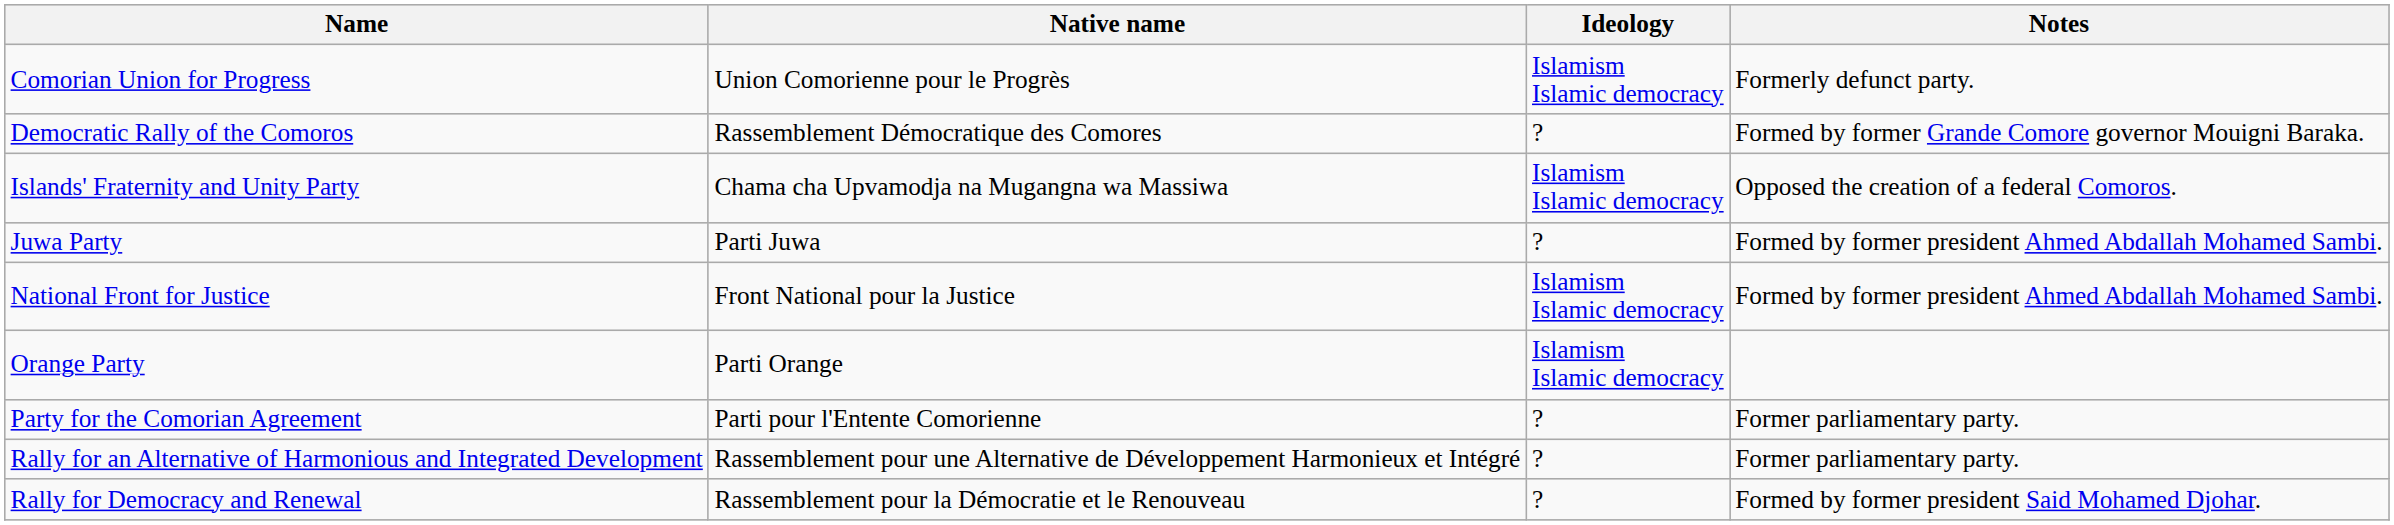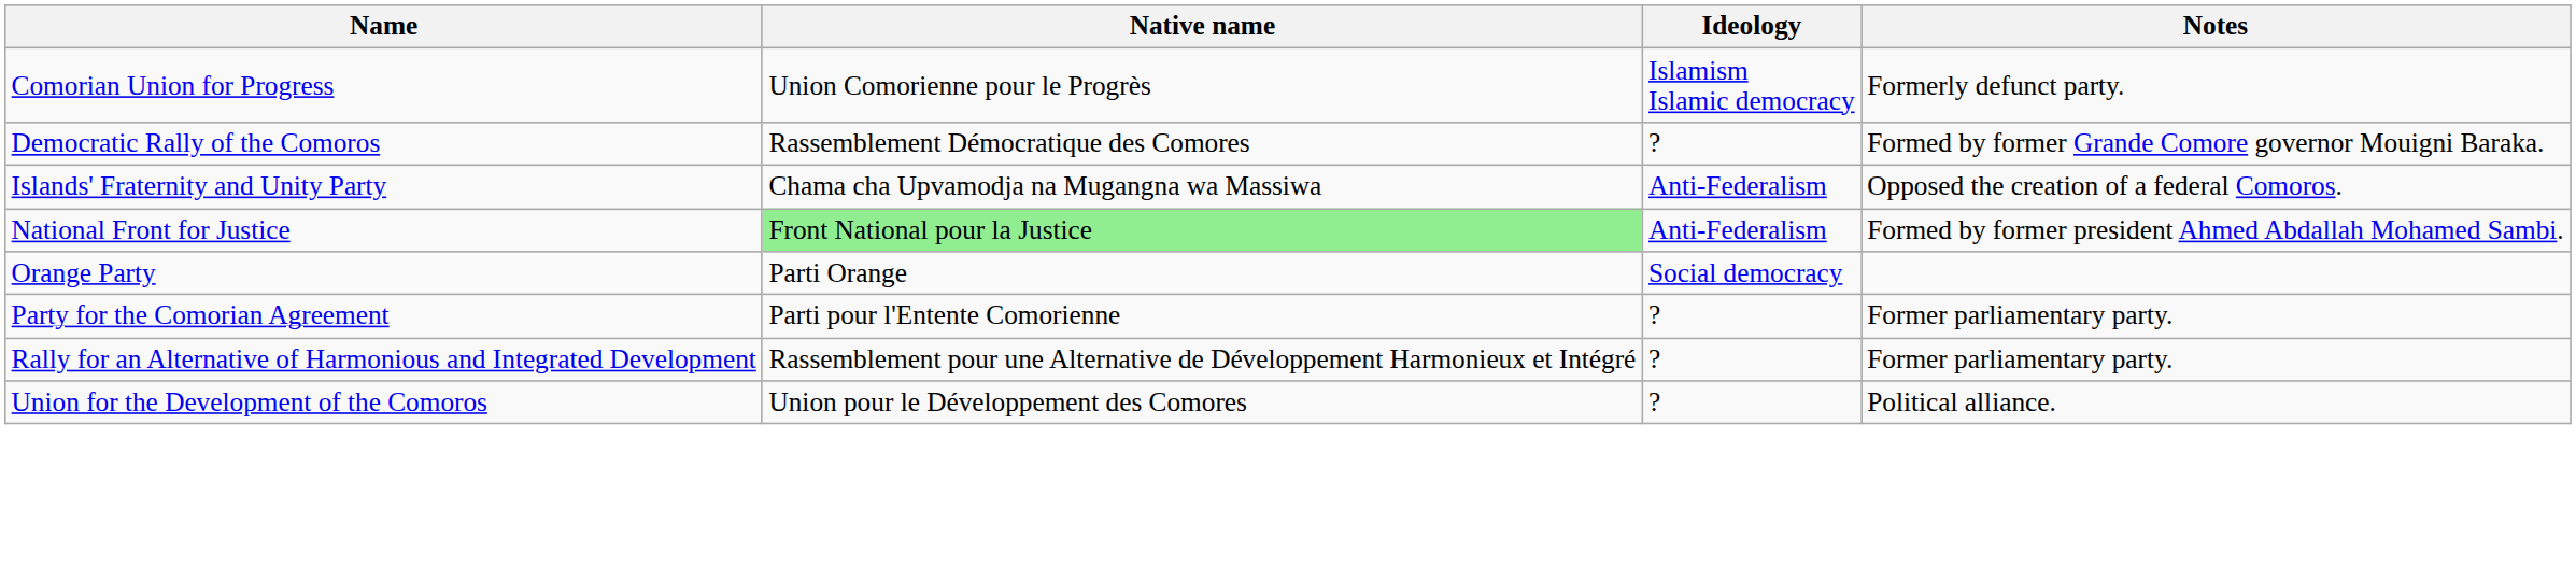Islands' Fraternity and Unity Party | Ideology: Islamism Islamic democracy -> Anti-Federalism
- row: Juwa Party | Parti Juwa | ? | Formed by former president Ahmed Abdallah Mohamed Sambi.
National Front for Justice | Native name: no background -> lightgreen background
National Front for Justice | Ideology: Islamism Islamic democracy -> Anti-Federalism
Orange Party | Ideology: Islamism Islamic democracy -> Social democracy
- row: Rally for Democracy and Renewal | Rassemblement pour la Démocratie et le Renouveau | ? | Formed by former president Said Mohamed Djohar.
+ row: Union for the Development of the Comoros | Union pour le Développement des Comores | ? | Political alliance.
